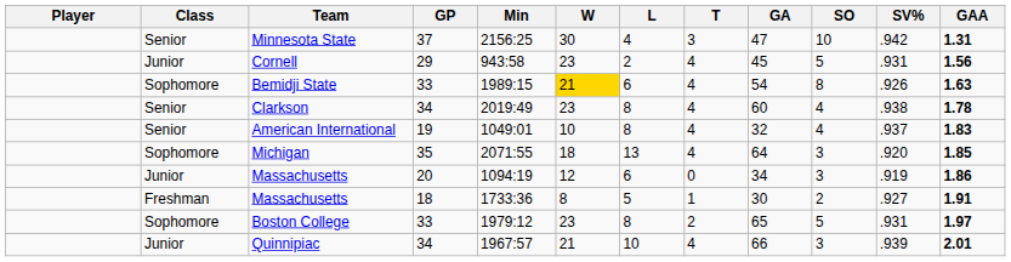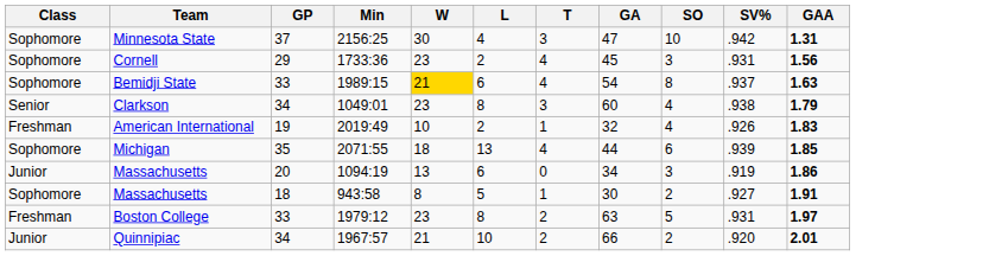- column: Player
Minnesota State | Class: Senior -> Sophomore
Cornell | Class: Junior -> Sophomore
Cornell | Min: 943:58 -> 1733:36
Cornell | SO: 5 -> 3
Bemidji State | SV%: .926 -> .937
Clarkson | Min: 2019:49 -> 1049:01
Clarkson | T: 4 -> 3
Clarkson | GAA: 1.78 -> 1.79
American International | Class: Senior -> Freshman
American International | Min: 1049:01 -> 2019:49
American International | L: 8 -> 2
American International | T: 4 -> 1
American International | SV%: .937 -> .926
Michigan | GA: 64 -> 44
Michigan | SO: 3 -> 6
Michigan | SV%: .920 -> .939
Massachusetts / 20 | W: 12 -> 13
Massachusetts / 18 | Class: Freshman -> Sophomore
Massachusetts / 18 | Min: 1733:36 -> 943:58
Boston College | Class: Sophomore -> Freshman
Boston College | GA: 65 -> 63
Quinnipiac | T: 4 -> 2
Quinnipiac | SO: 3 -> 2
Quinnipiac | SV%: .939 -> .920
